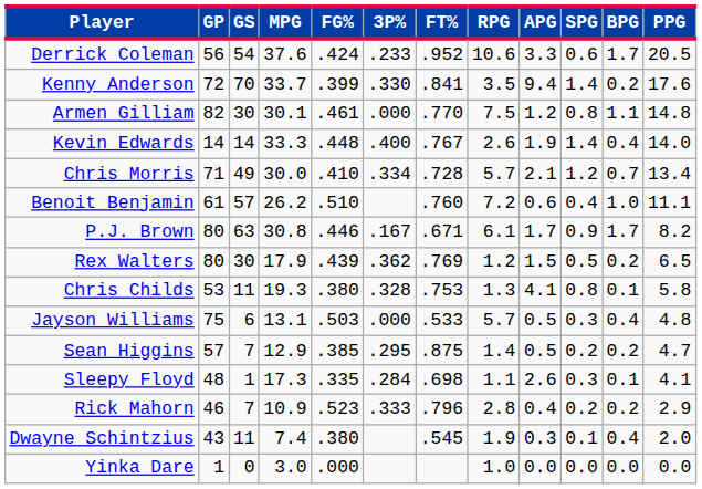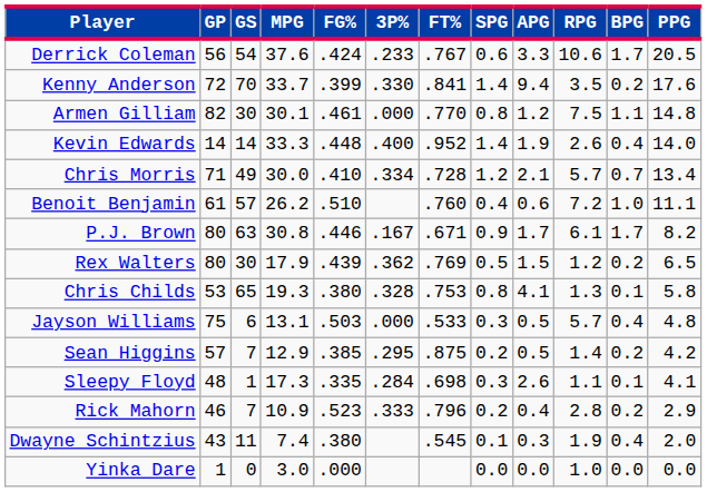columns swapped: RPG <-> SPG
Derrick Coleman | FT%: .952 -> .767
Kevin Edwards | FT%: .767 -> .952
Chris Childs | GS: 11 -> 65
Sean Higgins | PPG: 4.7 -> 4.2
